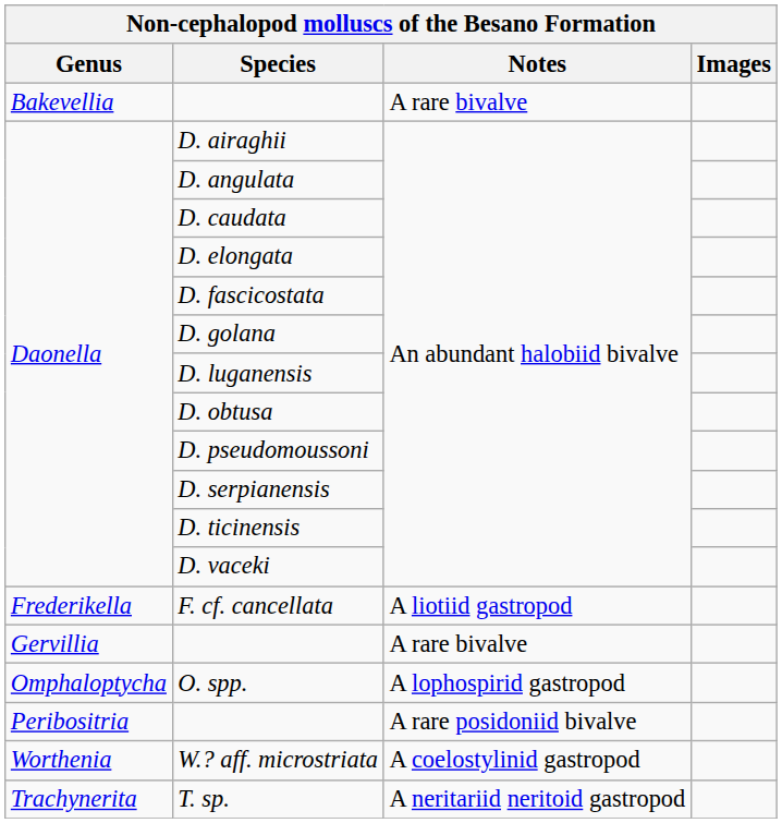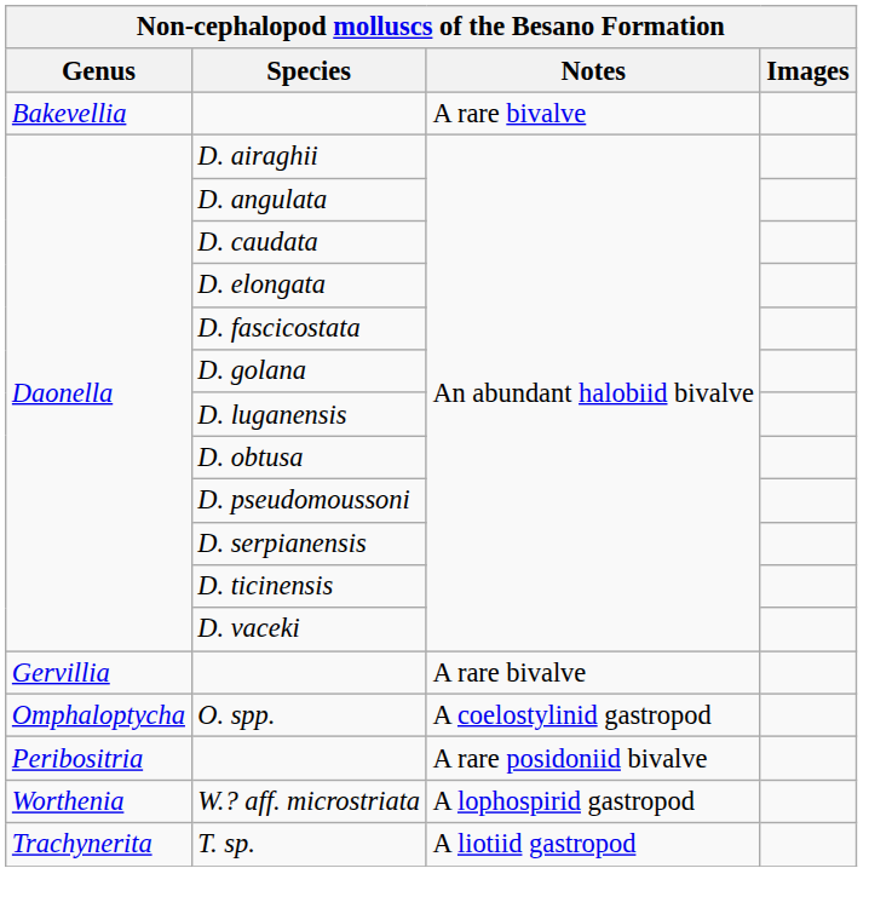- row: Frederikella | F. cf. cancellata | A liotiid gastropod
O. spp. | Notes: A lophospirid gastropod -> A coelostylinid gastropod
W.? aff. microstriata | Notes: A coelostylinid gastropod -> A lophospirid gastropod
T. sp. | Notes: A neritariid neritoid gastropod -> A liotiid gastropod
